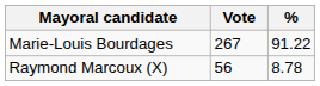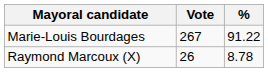Raymond Marcoux (X) | Vote: 56 -> 26
